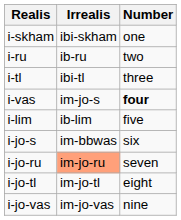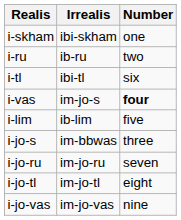i-tl | Number: three -> six
i-jo-s | Number: six -> three
i-jo-ru | Irrealis: lightsalmon background -> no background
